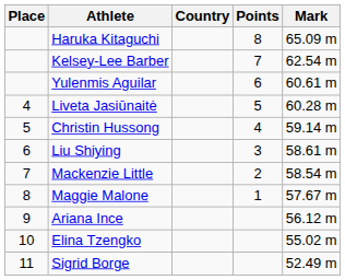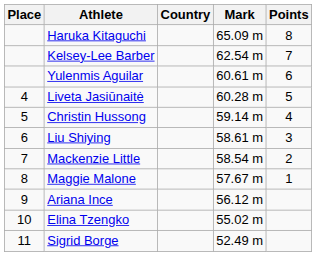columns swapped: Mark <-> Points
